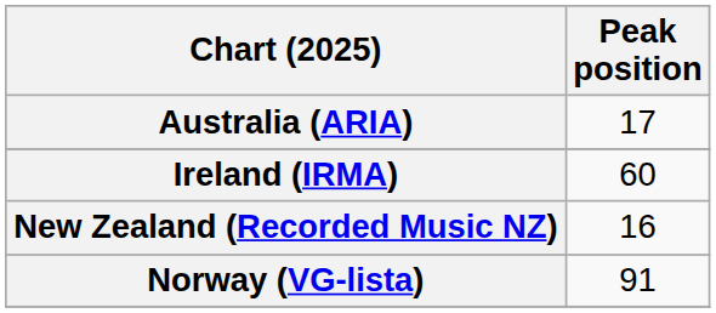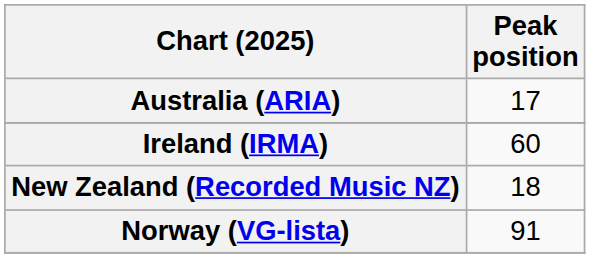New Zealand (Recorded Music NZ) | Peak position: 16 -> 18
